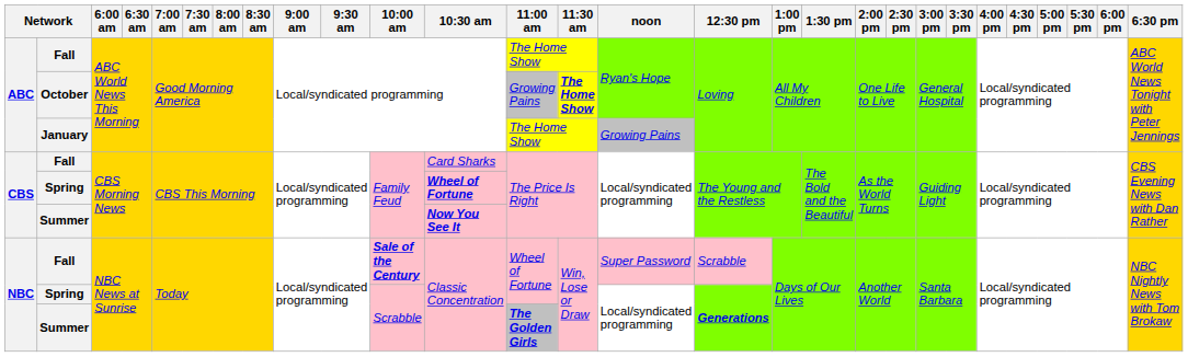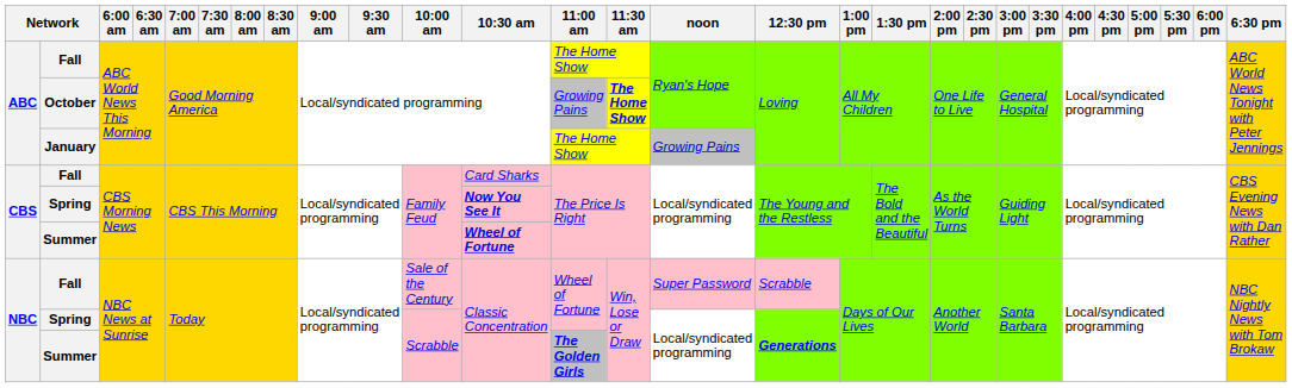CBS / Spring | 10:30 am: Wheel of Fortune -> Now You See It
CBS / Summer | 10:30 am: Now You See It -> Wheel of Fortune
NBC / Fall | 10:00 am: bold -> normal
